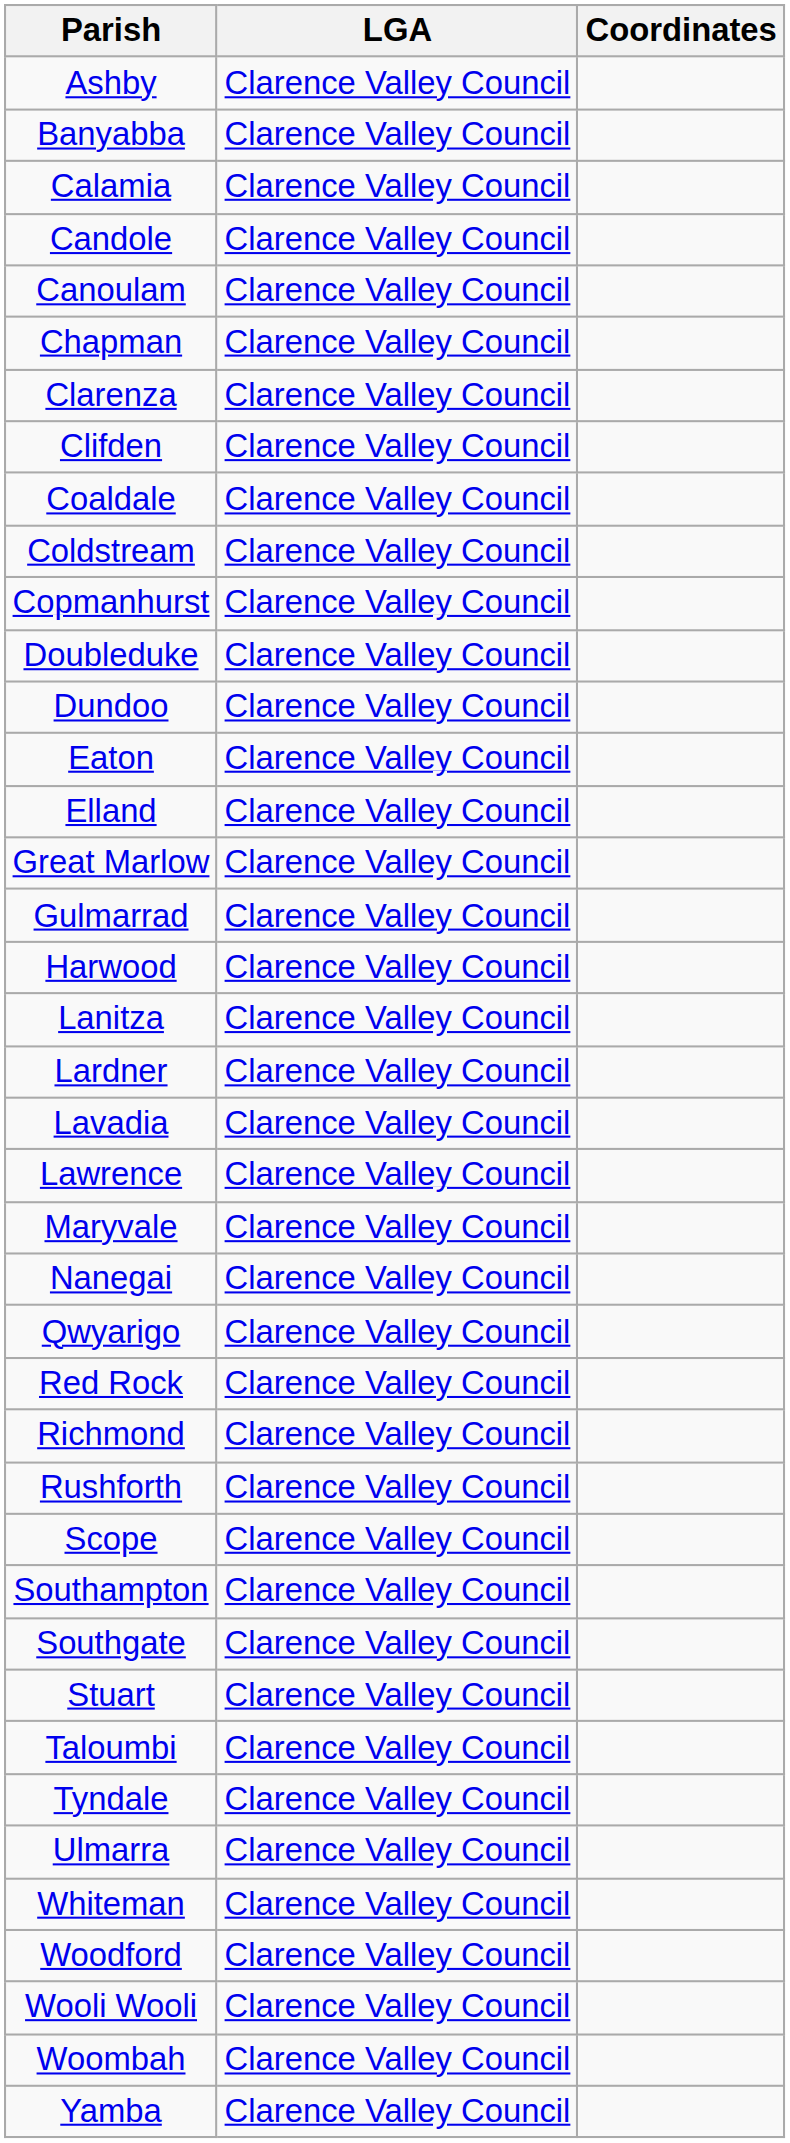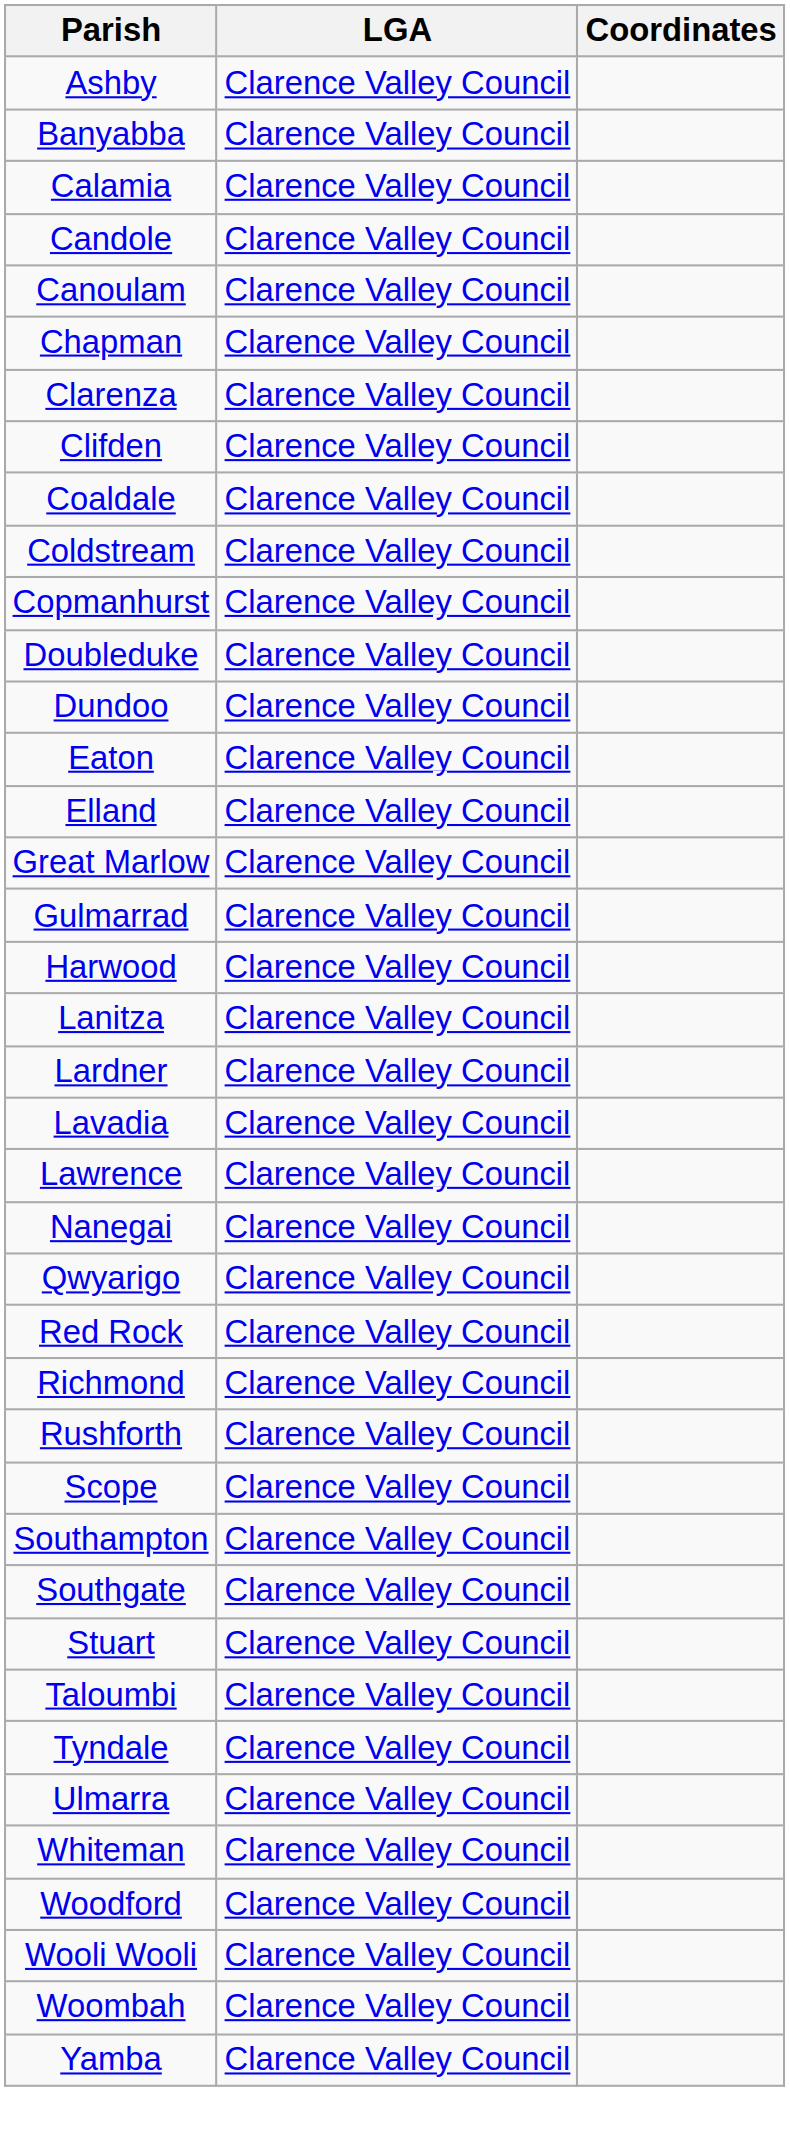- row: Maryvale | Clarence Valley Council
